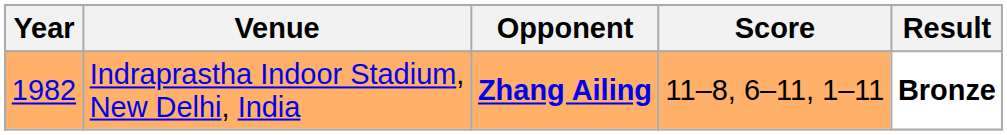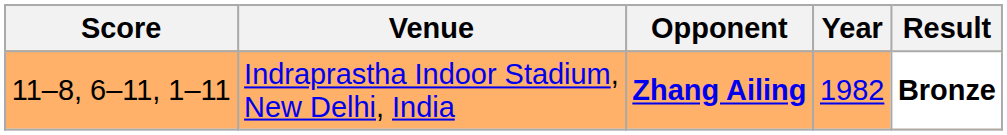columns swapped: Year <-> Score
